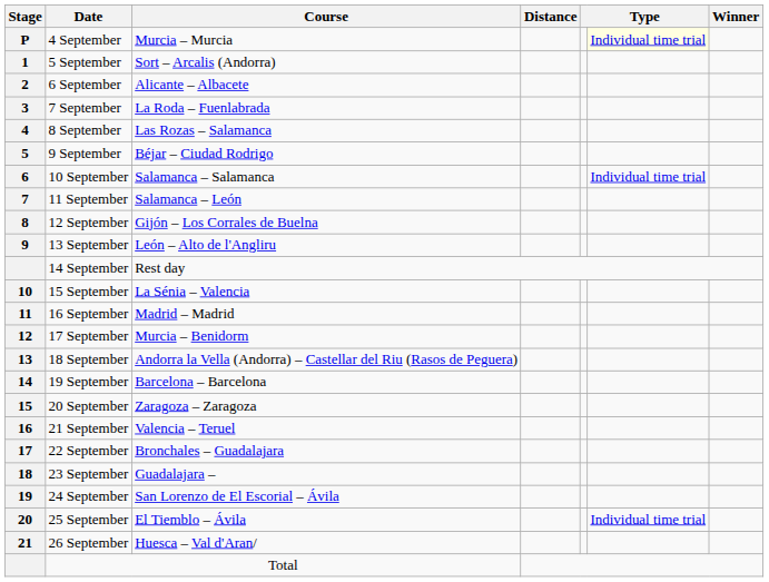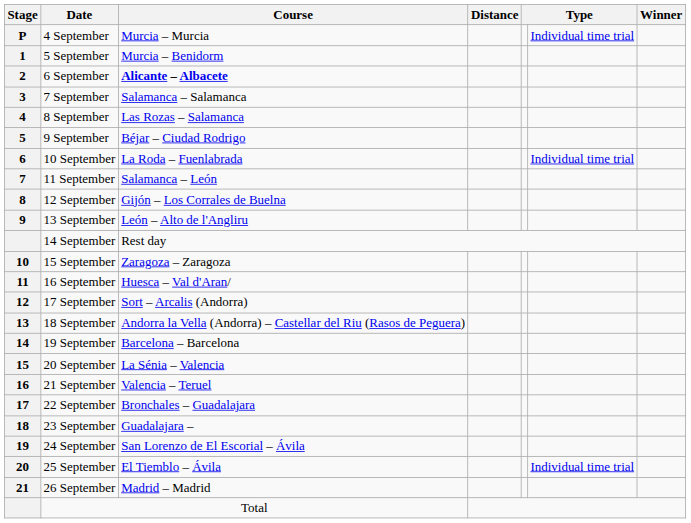4 September | column 6: lightyellow background -> no background
5 September | Course: Sort – Arcalis (Andorra) -> Murcia – Benidorm
6 September | Course: normal -> bold
7 September | Course: La Roda – Fuenlabrada -> Salamanca – Salamanca
10 September | Course: Salamanca – Salamanca -> La Roda – Fuenlabrada
15 September | Course: La Sénia – Valencia -> Zaragoza – Zaragoza
16 September | Course: Madrid – Madrid -> Huesca – Val d'Aran/
17 September | Course: Murcia – Benidorm -> Sort – Arcalis (Andorra)
20 September | Course: Zaragoza – Zaragoza -> La Sénia – Valencia
26 September | Course: Huesca – Val d'Aran/ -> Madrid – Madrid
